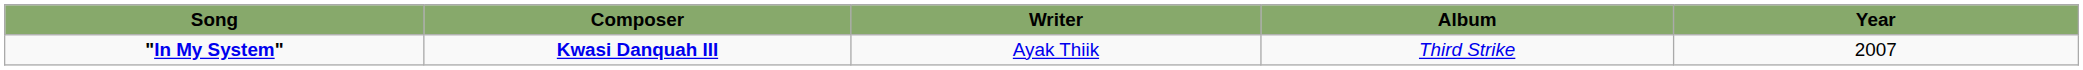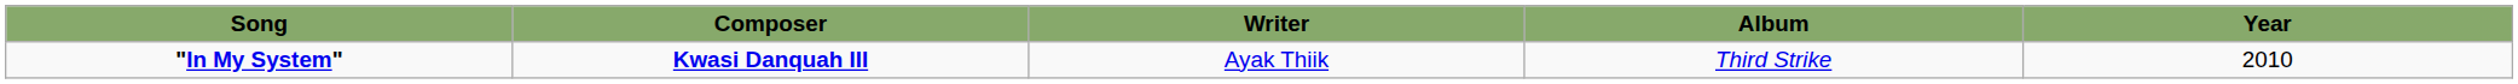"In My System" | Year: 2007 -> 2010
